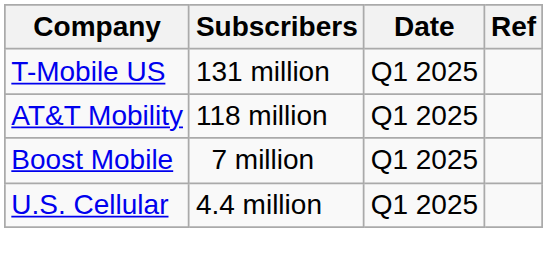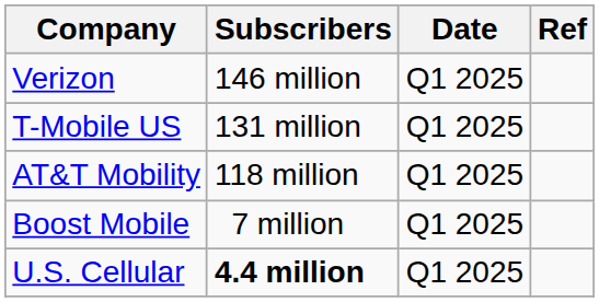+ row: Verizon | 146 million | Q1 2025
U.S. Cellular | Subscribers: normal -> bold
